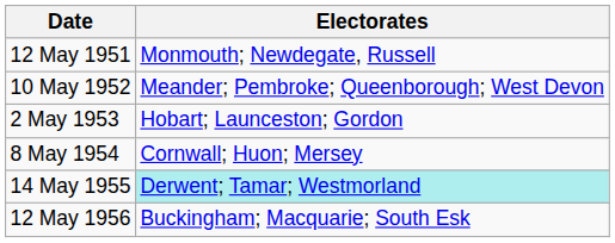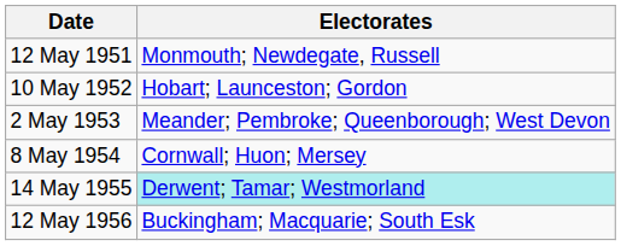10 May 1952 | Electorates: Meander; Pembroke; Queenborough; West Devon -> Hobart; Launceston; Gordon
2 May 1953 | Electorates: Hobart; Launceston; Gordon -> Meander; Pembroke; Queenborough; West Devon
